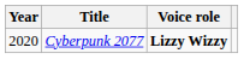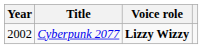Cyberpunk 2077 | Year: 2020 -> 2002
